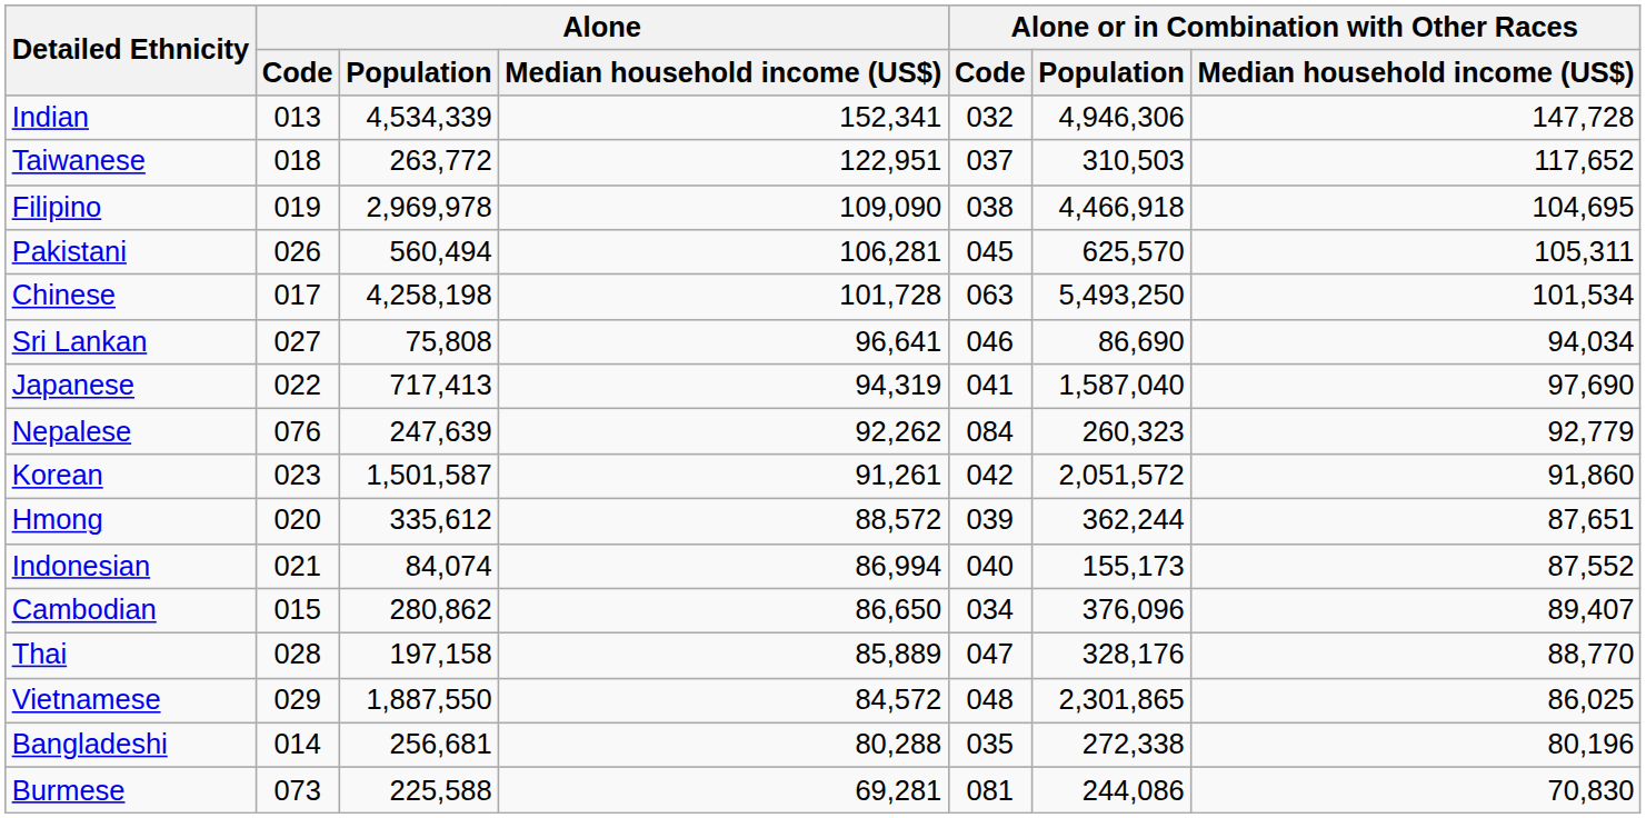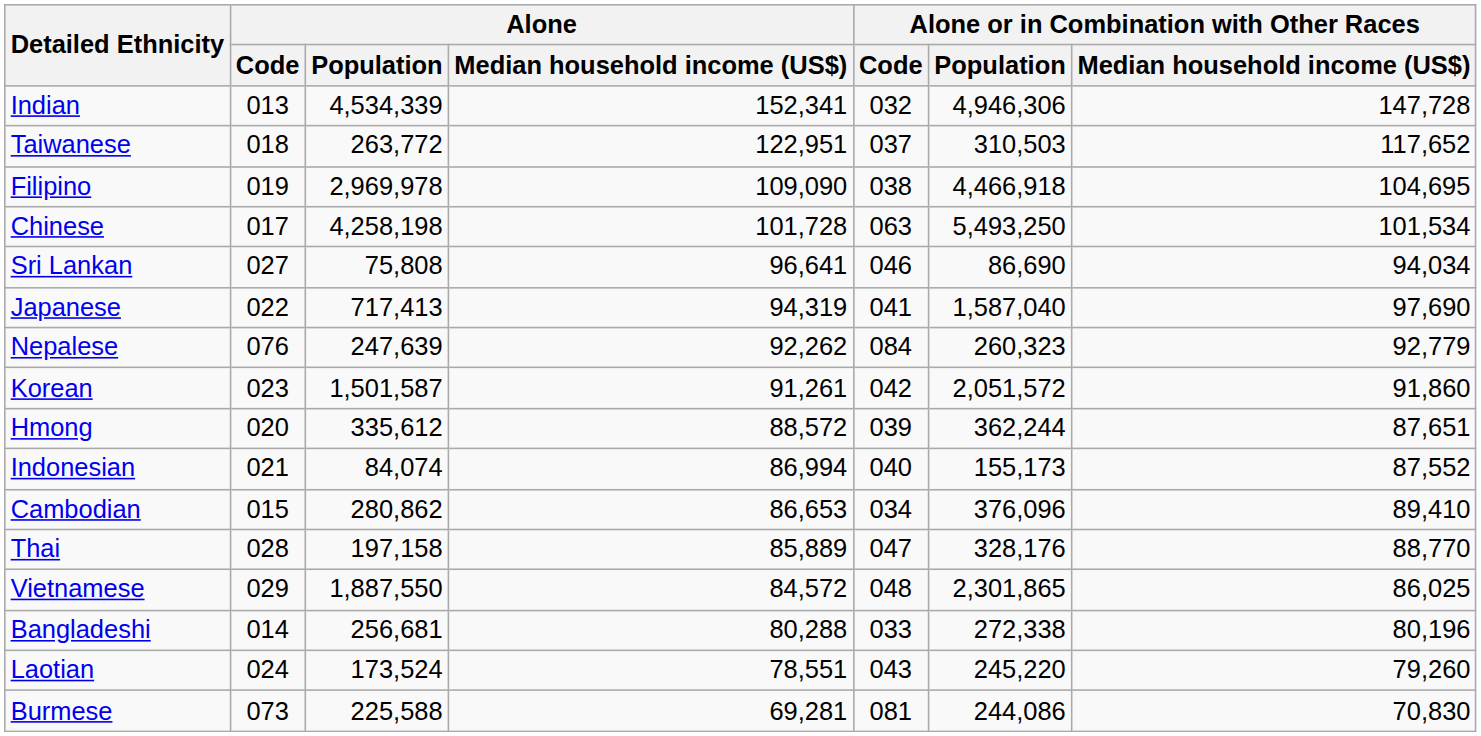- row: Pakistani | 026 | 560,494 | 106,281 | 045 | 625,570 | 105,311
Cambodian | Alone / Median household income (US$): 86,650 -> 86,653
Cambodian | column 7: 89,407 -> 89,410
Bangladeshi | Alone or in Combination with Other Races / Code: 035 -> 033
+ row: Laotian | 024 | 173,524 | 78,551 | 043 | 245,220 | 79,260
